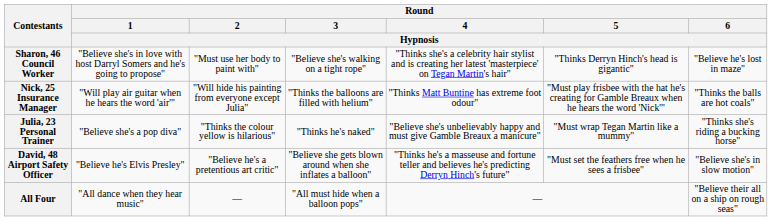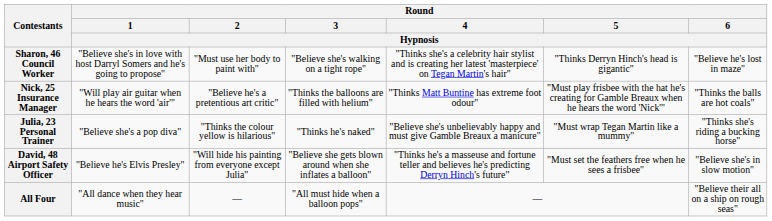Nick, 25 Insurance Manager | Round / 2 / Hypnosis: "Will hide his painting from everyone except Julia" -> "Believe he's a pretentious art critic"
David, 48 Airport Safety Officer | Round / 2 / Hypnosis: "Believe he's a pretentious art critic" -> "Will hide his painting from everyone except Julia"
